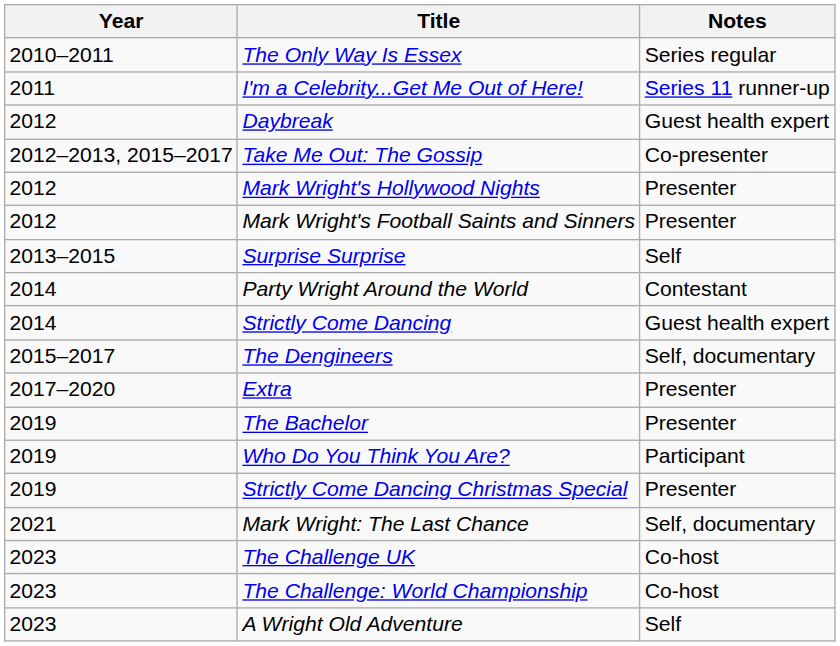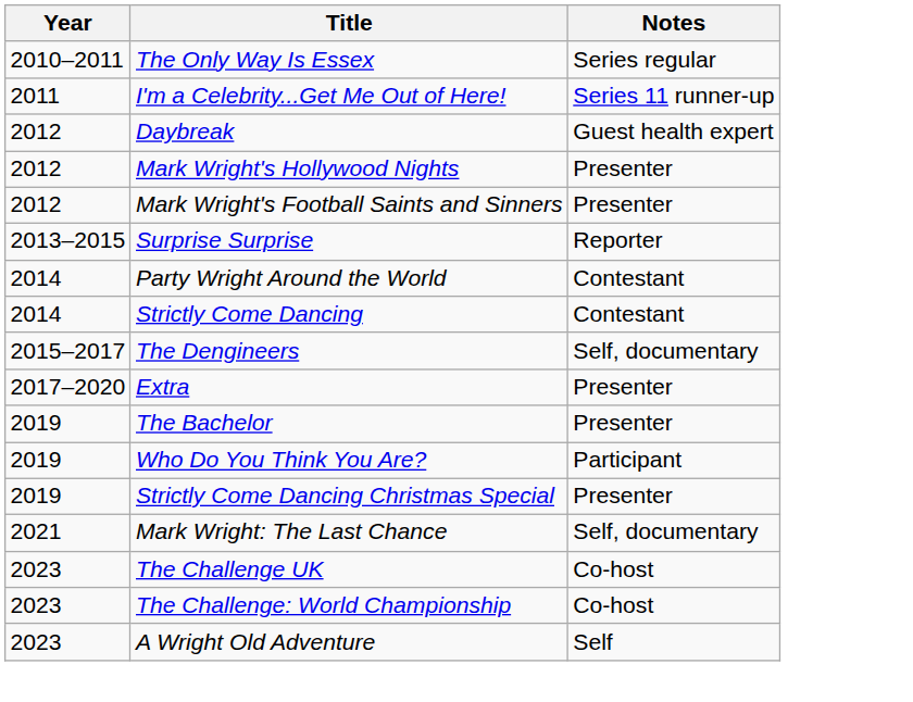- row: 2012–2013, 2015–2017 | Take Me Out: The Gossip | Co-presenter
Surprise Surprise | Notes: Self -> Reporter
Strictly Come Dancing | Notes: Guest health expert -> Contestant
